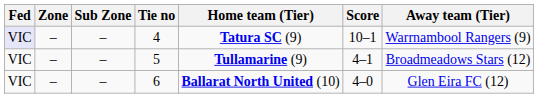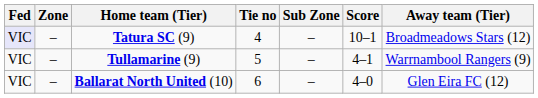columns swapped: Sub Zone <-> Home team (Tier)
4 | Away team (Tier): Warrnambool Rangers (9) -> Broadmeadows Stars (12)
5 | Away team (Tier): Broadmeadows Stars (12) -> Warrnambool Rangers (9)
